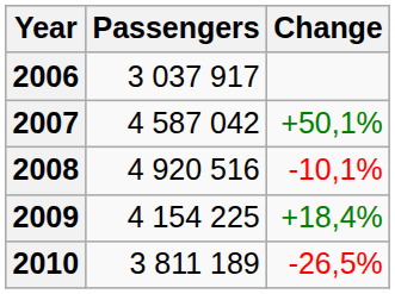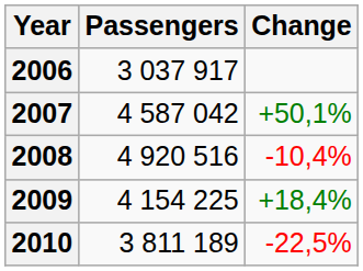2008 | Change: -10,1% -> -10,4%
2010 | Change: -26,5% -> -22,5%
